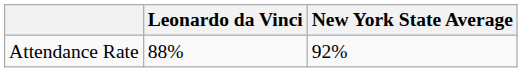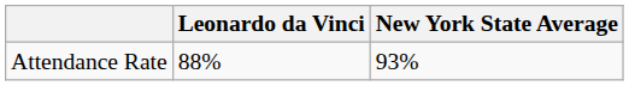Attendance Rate | New York State Average: 92% -> 93%
